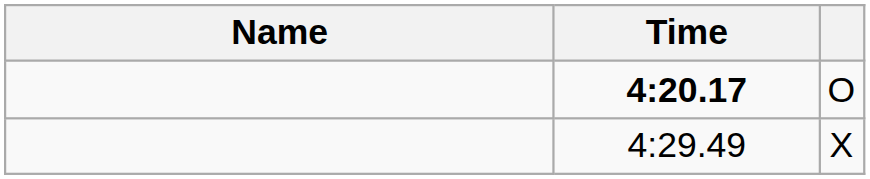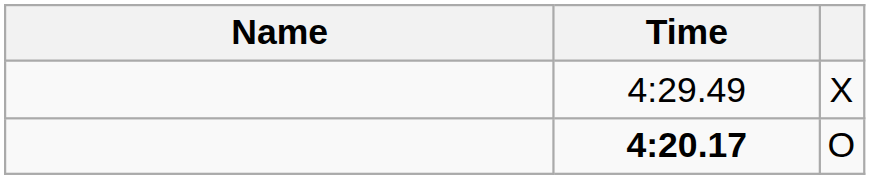rows swapped: 4:20.17 <-> 4:29.49
